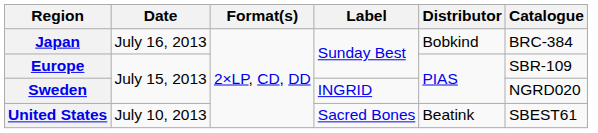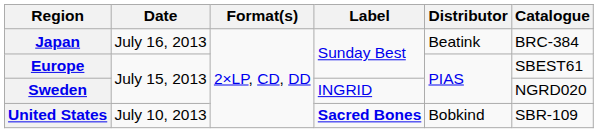Japan | Distributor: Bobkind -> Beatink
Europe | Catalogue: SBR-109 -> SBEST61
United States | Label: normal -> bold
United States | Distributor: Beatink -> Bobkind
United States | Catalogue: SBEST61 -> SBR-109
